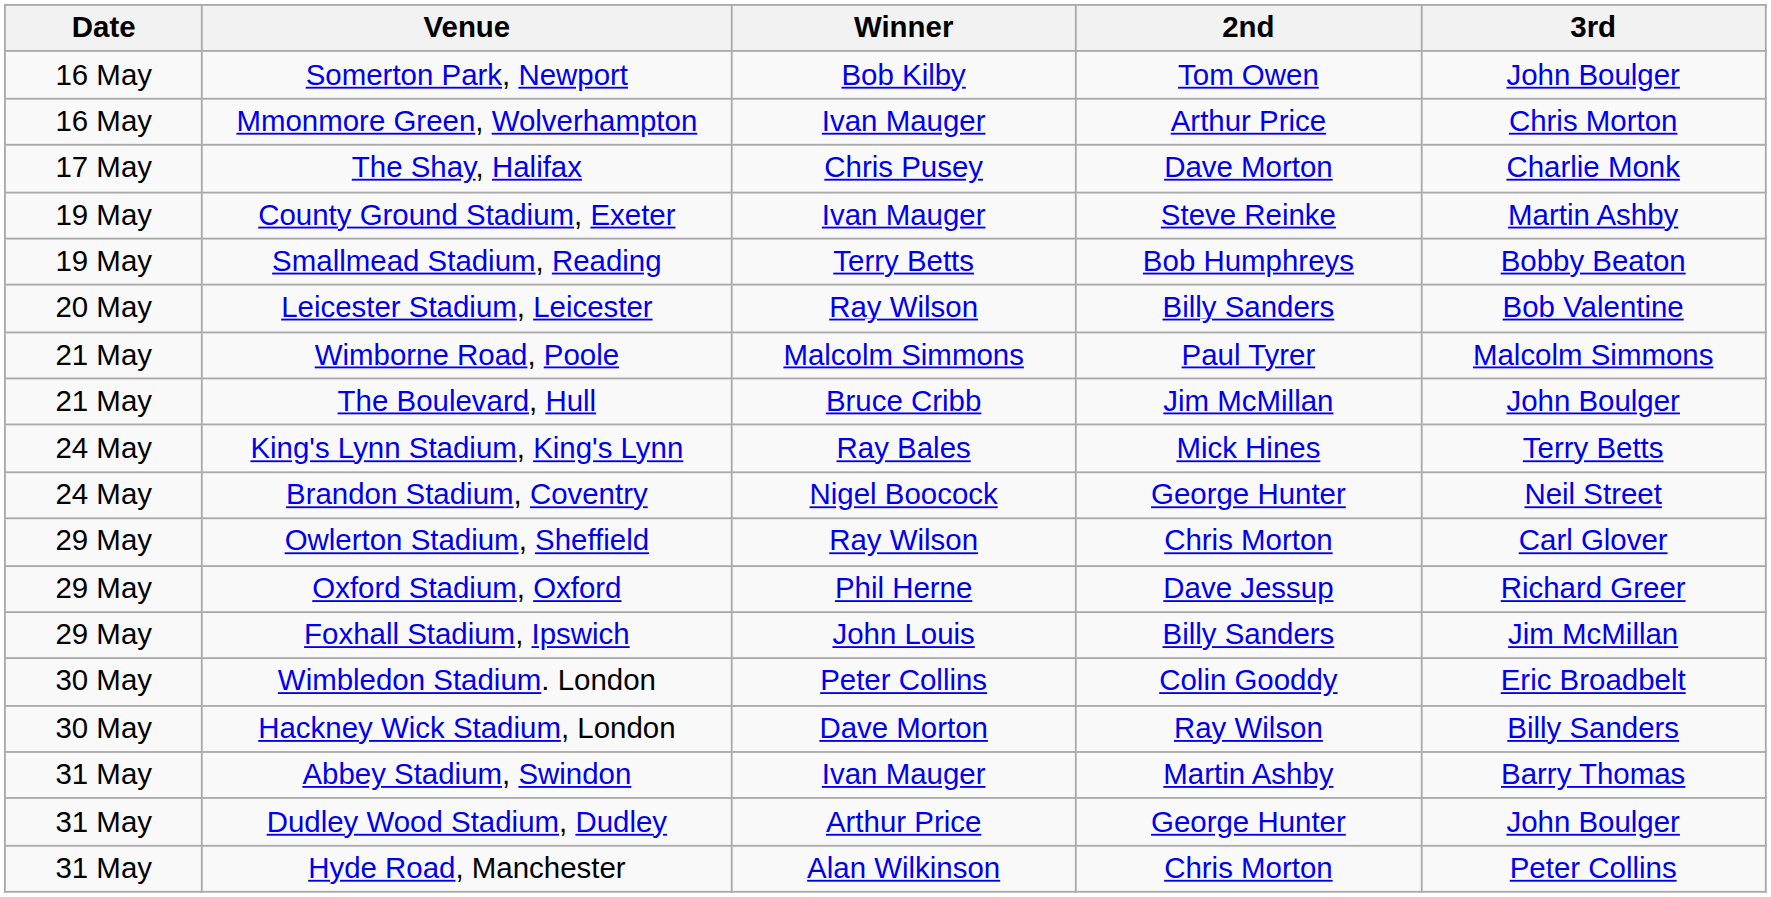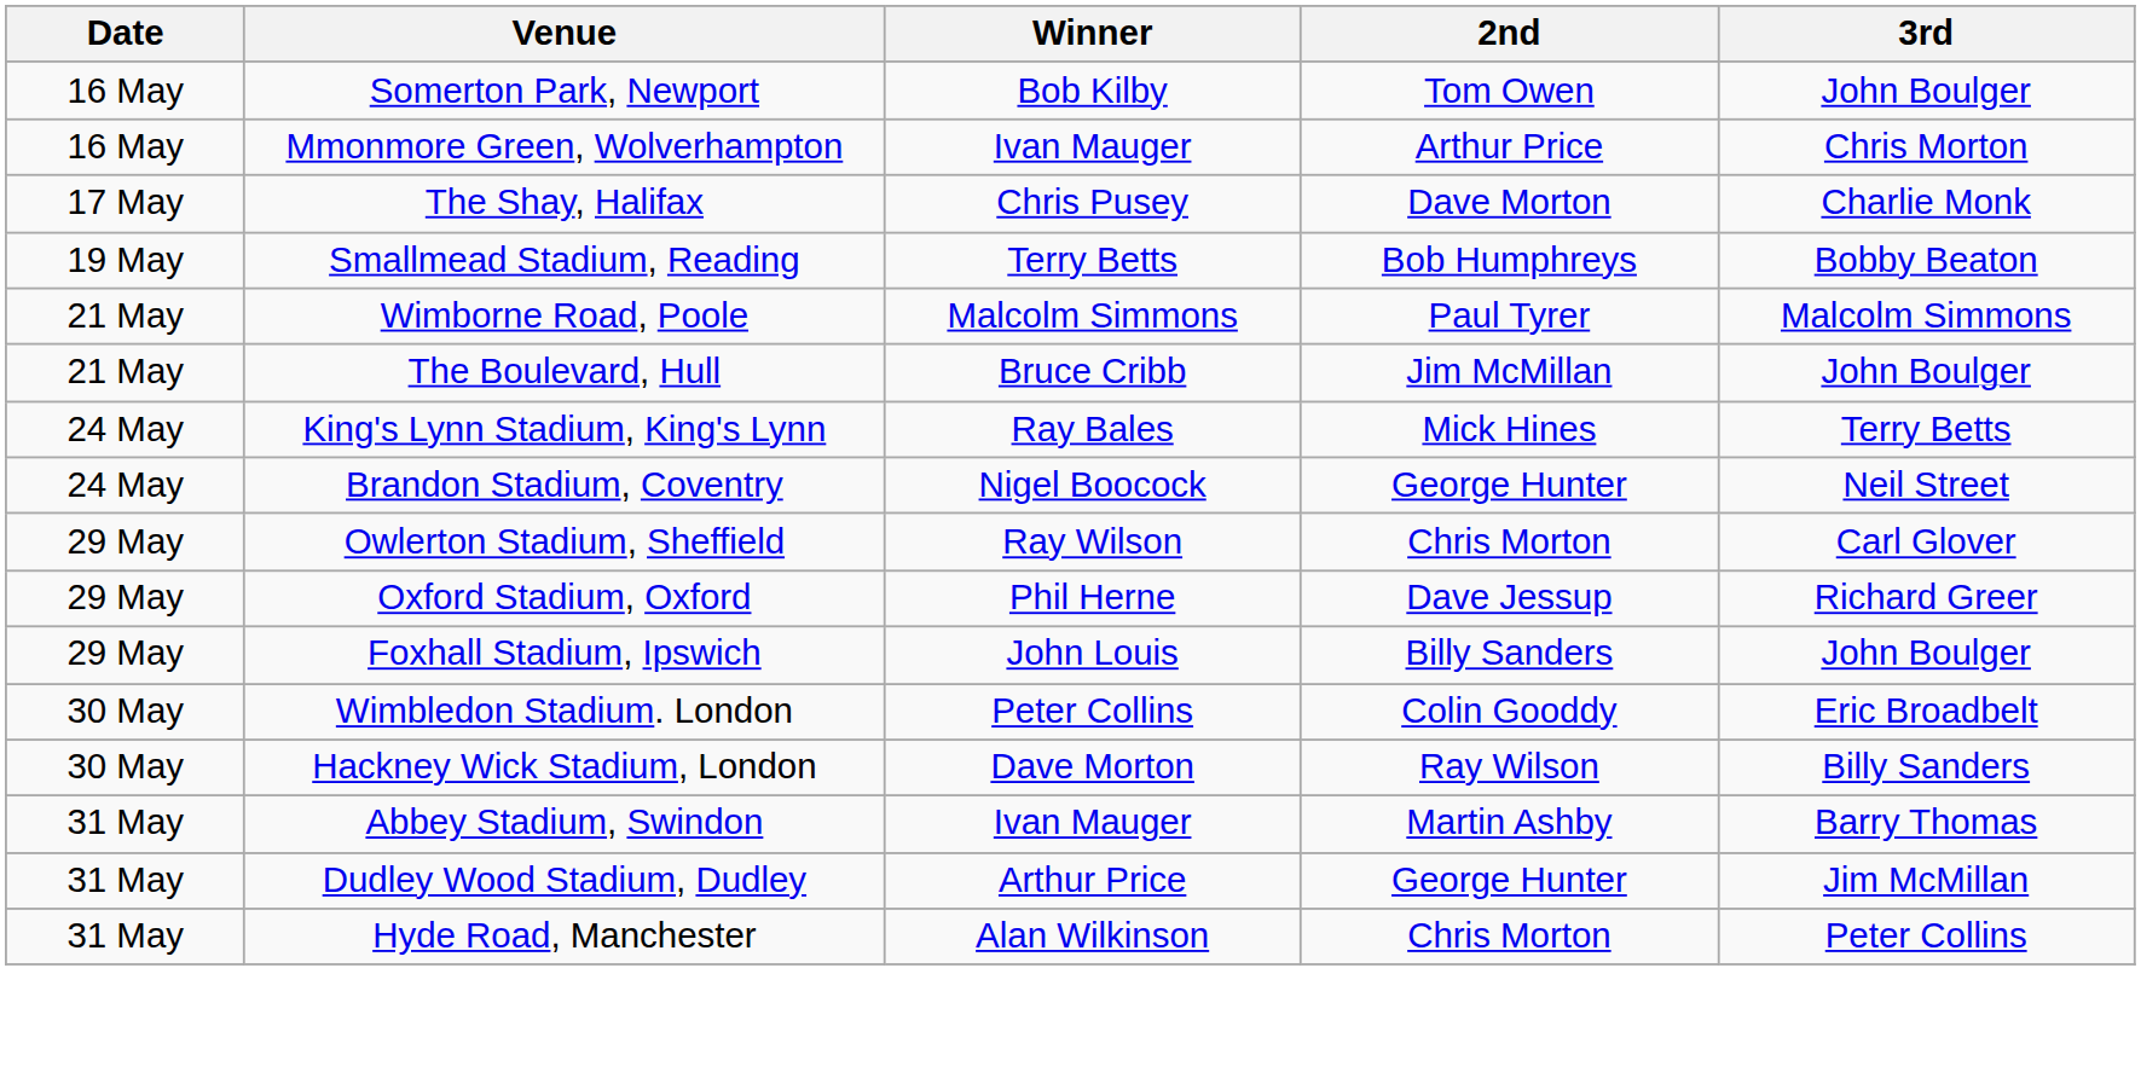- row: 19 May | County Ground Stadium, Exeter | Ivan Mauger | Steve Reinke | Martin Ashby
- row: 20 May | Leicester Stadium, Leicester | Ray Wilson | Billy Sanders | Bob Valentine
Foxhall Stadium, Ipswich | 3rd: Jim McMillan -> John Boulger
Dudley Wood Stadium, Dudley | 3rd: John Boulger -> Jim McMillan
